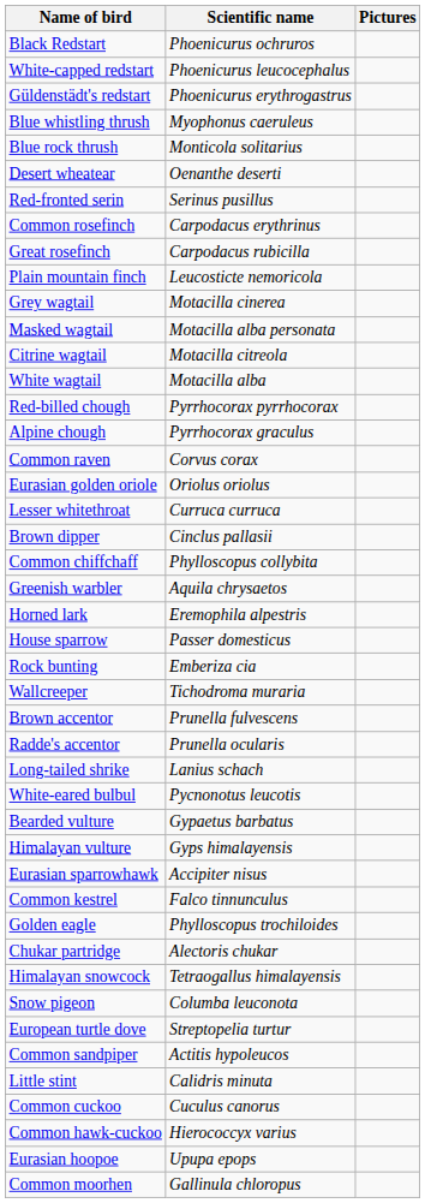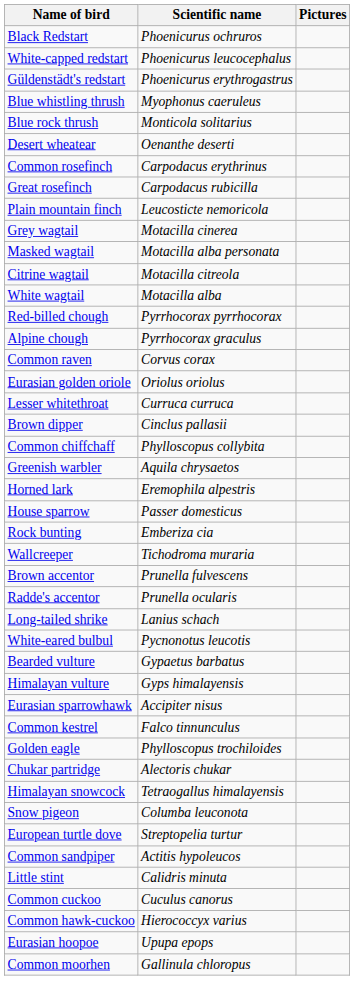- row: Red-fronted serin | Serinus pusillus
